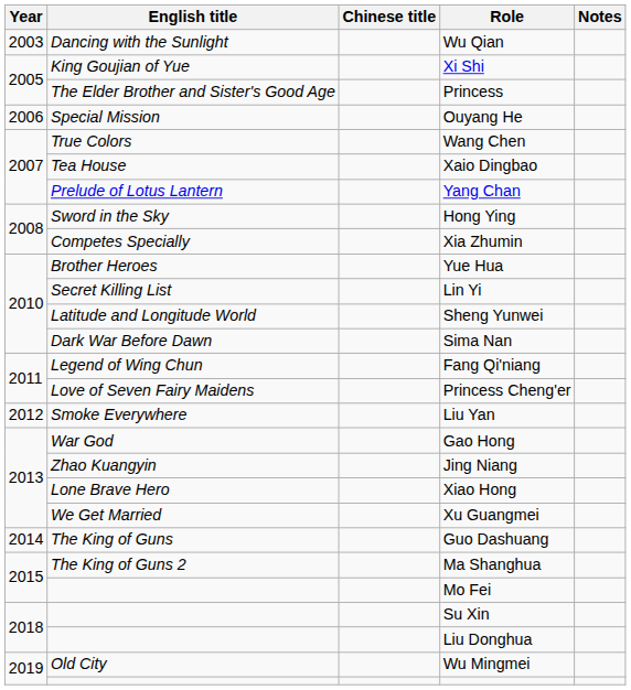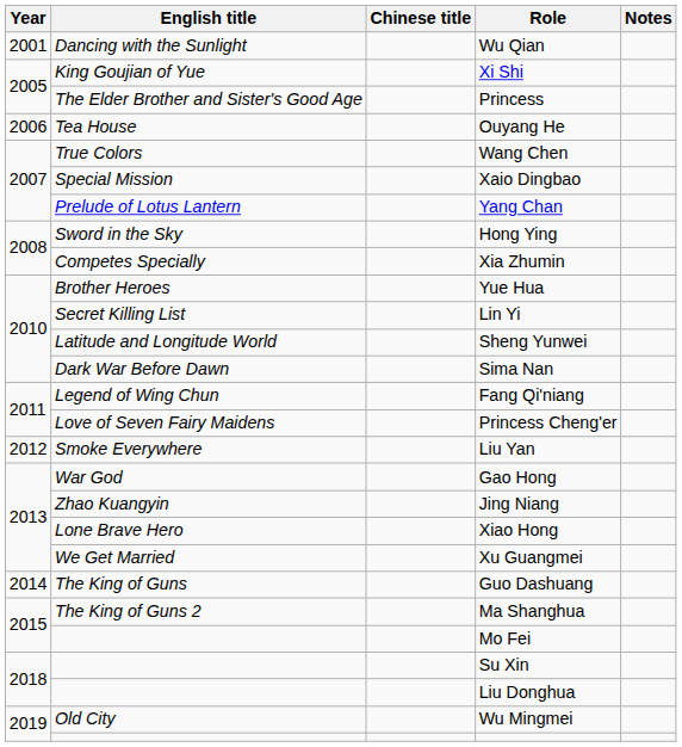Wu Qian | Year: 2003 -> 2001
Ouyang He | English title: Special Mission -> Tea House
Xaio Dingbao | English title: Tea House -> Special Mission
